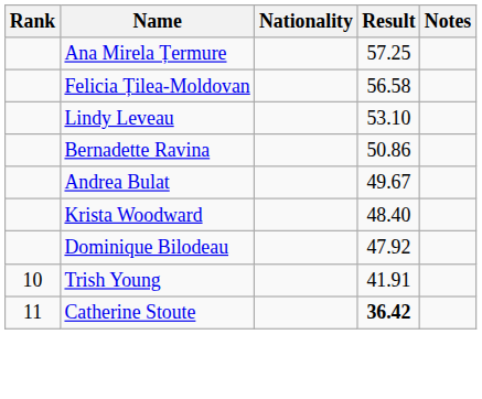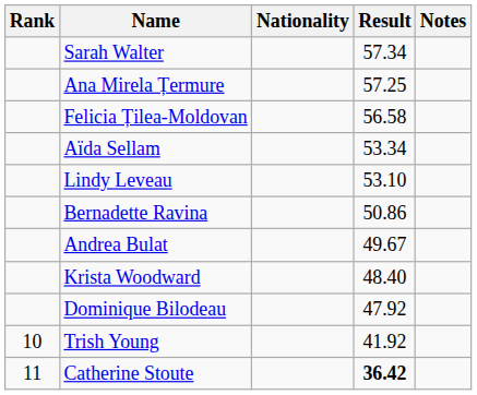+ row: Sarah Walter | 57.34
+ row: Aïda Sellam | 53.34
Trish Young | Result: 41.91 -> 41.92
